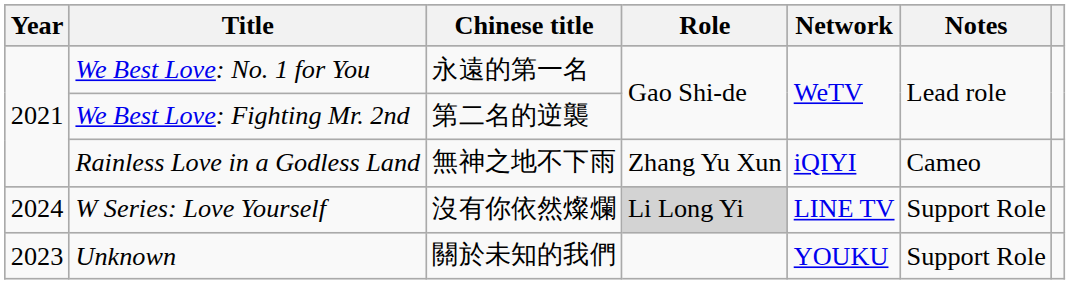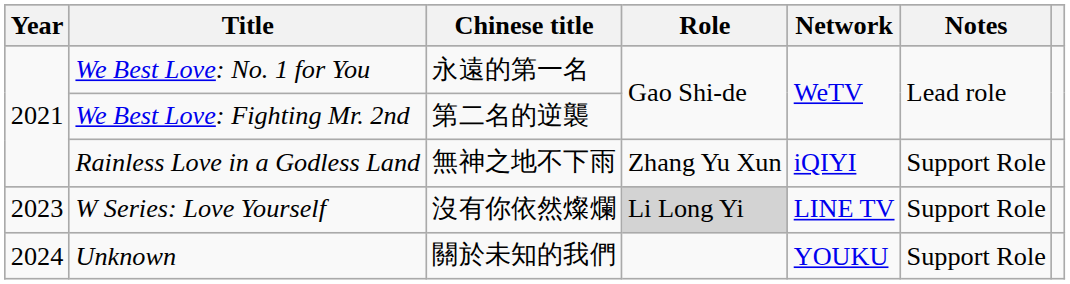Rainless Love in a Godless Land | Notes: Cameo -> Support Role
W Series: Love Yourself | Year: 2024 -> 2023
Unknown | Year: 2023 -> 2024
